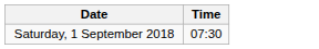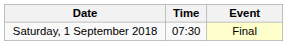+ column: Event | Final
